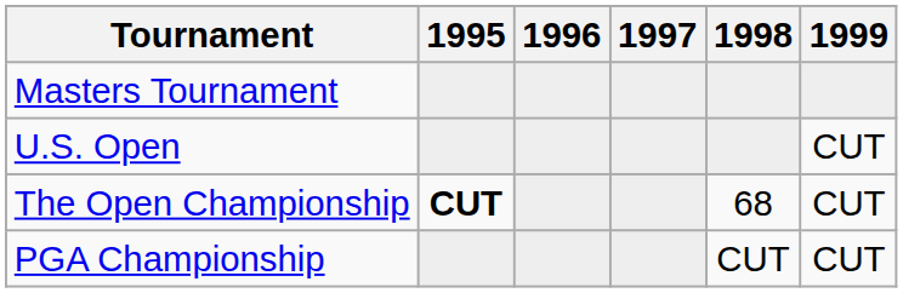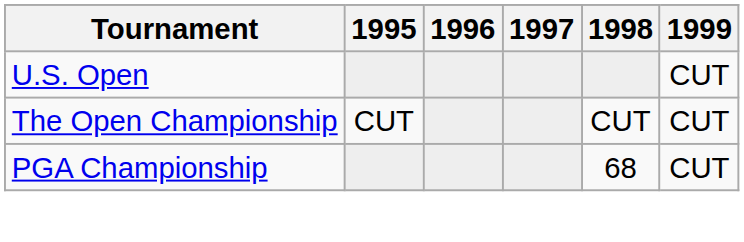- row: Masters Tournament
The Open Championship | 1995: bold -> normal
The Open Championship | 1998: 68 -> CUT
PGA Championship | 1998: CUT -> 68
